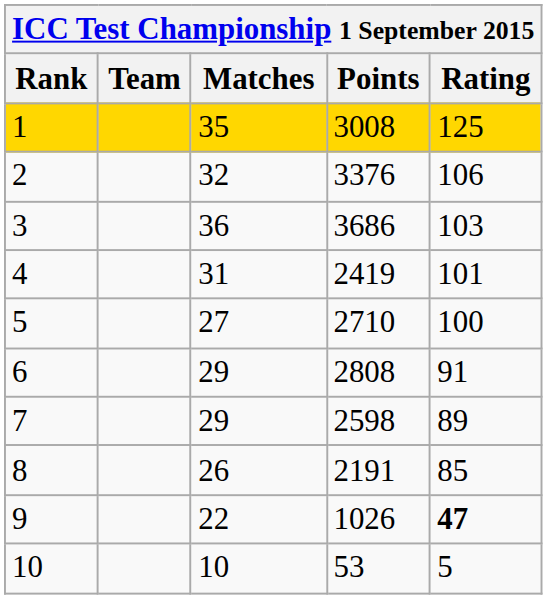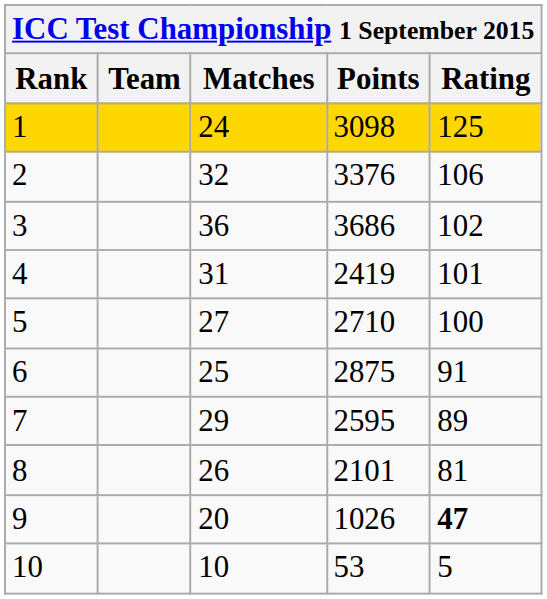1 | Matches: 35 -> 24
1 | Points: 3008 -> 3098
3 | Rating: 103 -> 102
6 | Matches: 29 -> 25
6 | Points: 2808 -> 2875
7 | Points: 2598 -> 2595
8 | Points: 2191 -> 2101
8 | Rating: 85 -> 81
9 | Matches: 22 -> 20
